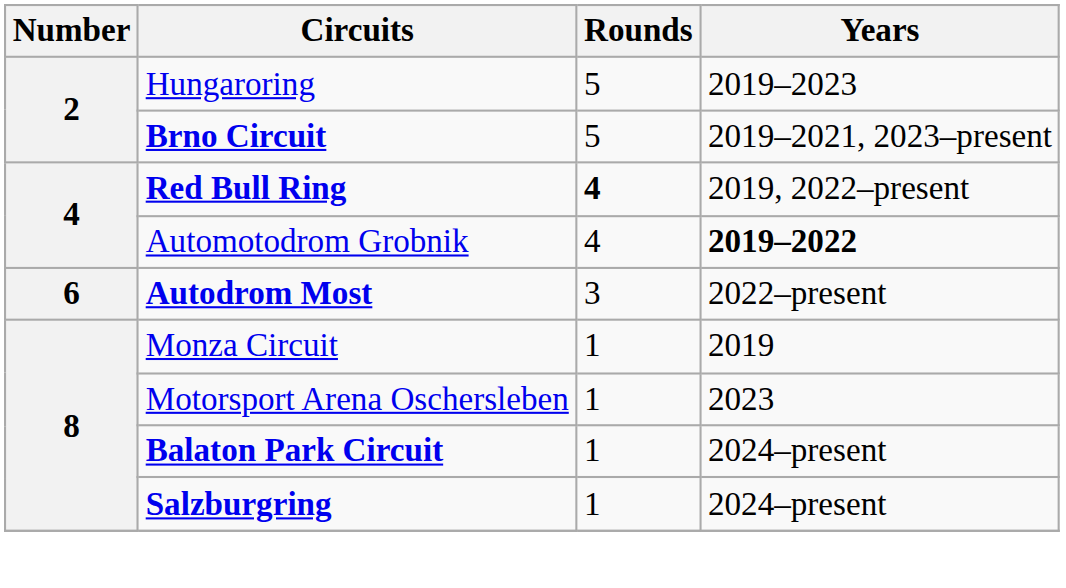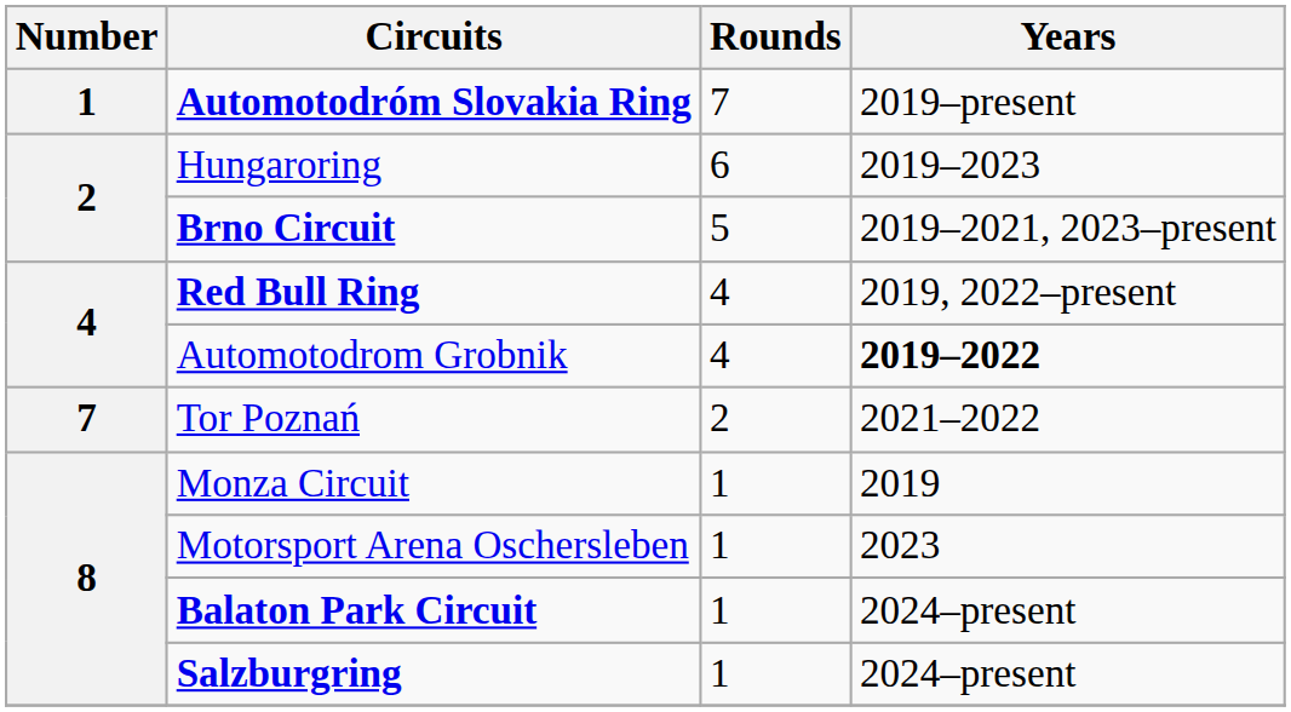+ row: 1 | Automotodróm Slovakia Ring | 7 | 2019–present
Hungaroring | Rounds: 5 -> 6
Red Bull Ring | Rounds: bold -> normal
- row: 6 | Autodrom Most | 3 | 2022–present
+ row: 7 | Tor Poznań | 2 | 2021–2022
